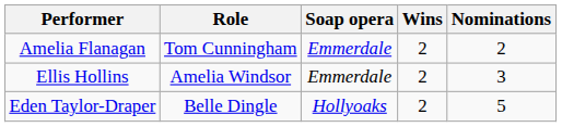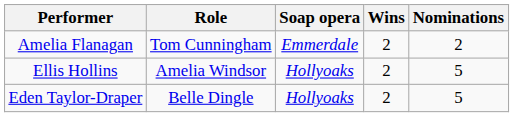Ellis Hollins | Soap opera: Emmerdale -> Hollyoaks
Ellis Hollins | Nominations: 3 -> 5
